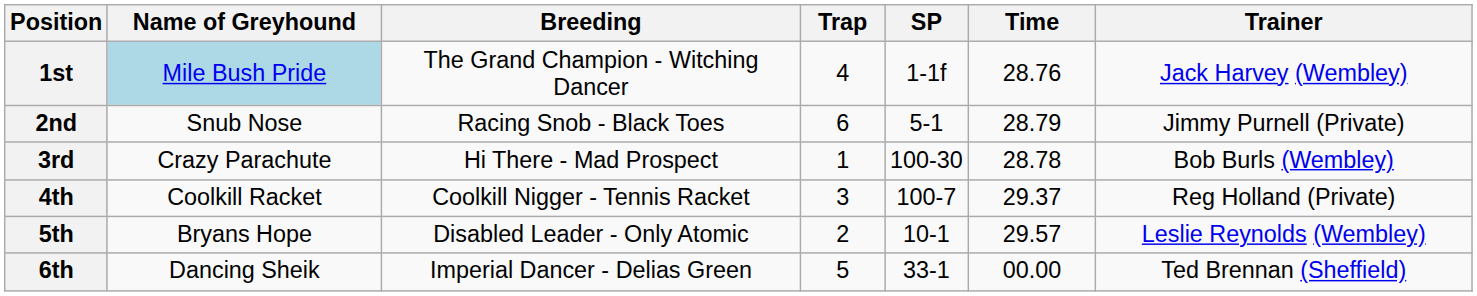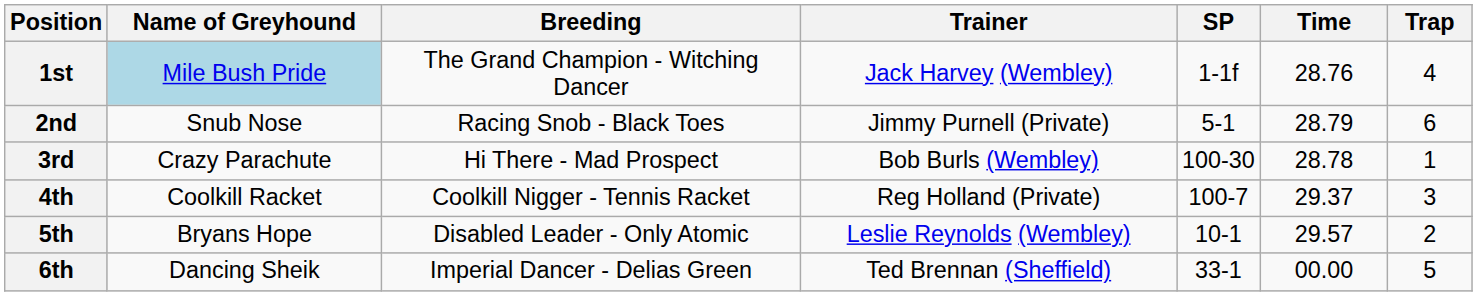columns swapped: Trap <-> Trainer
